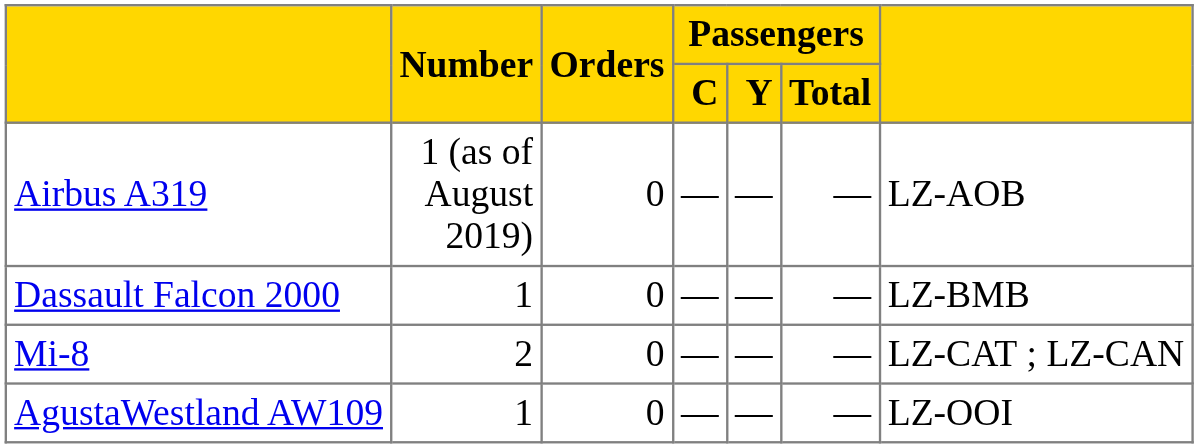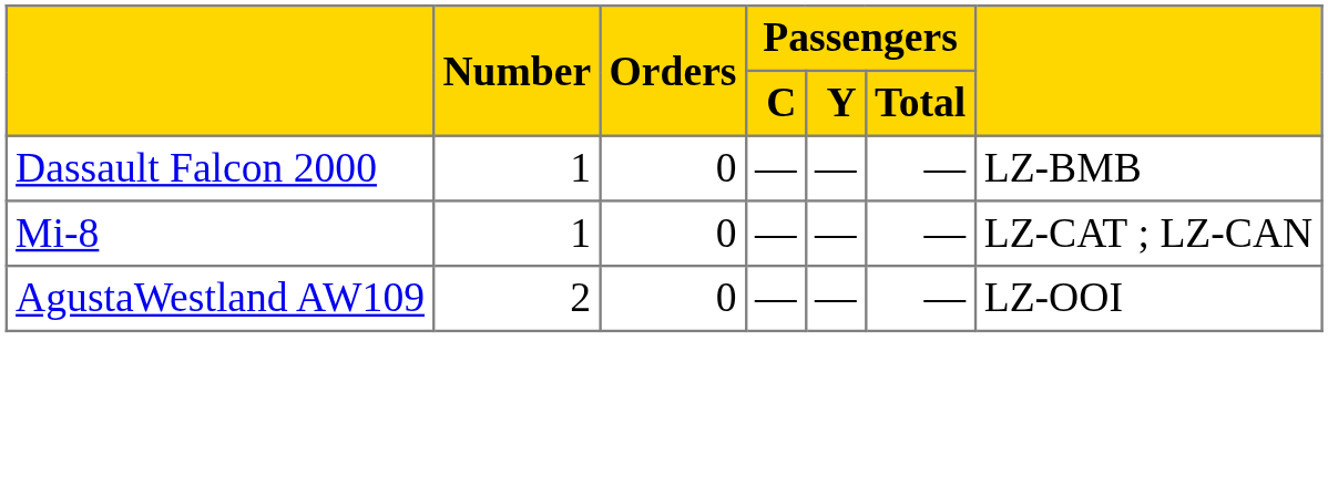- row: Airbus A319 | 1 (as of August 2019) | 0 | — | — | — | LZ-AOB
Mi-8 | Number: 2 -> 1
AgustaWestland AW109 | Number: 1 -> 2
